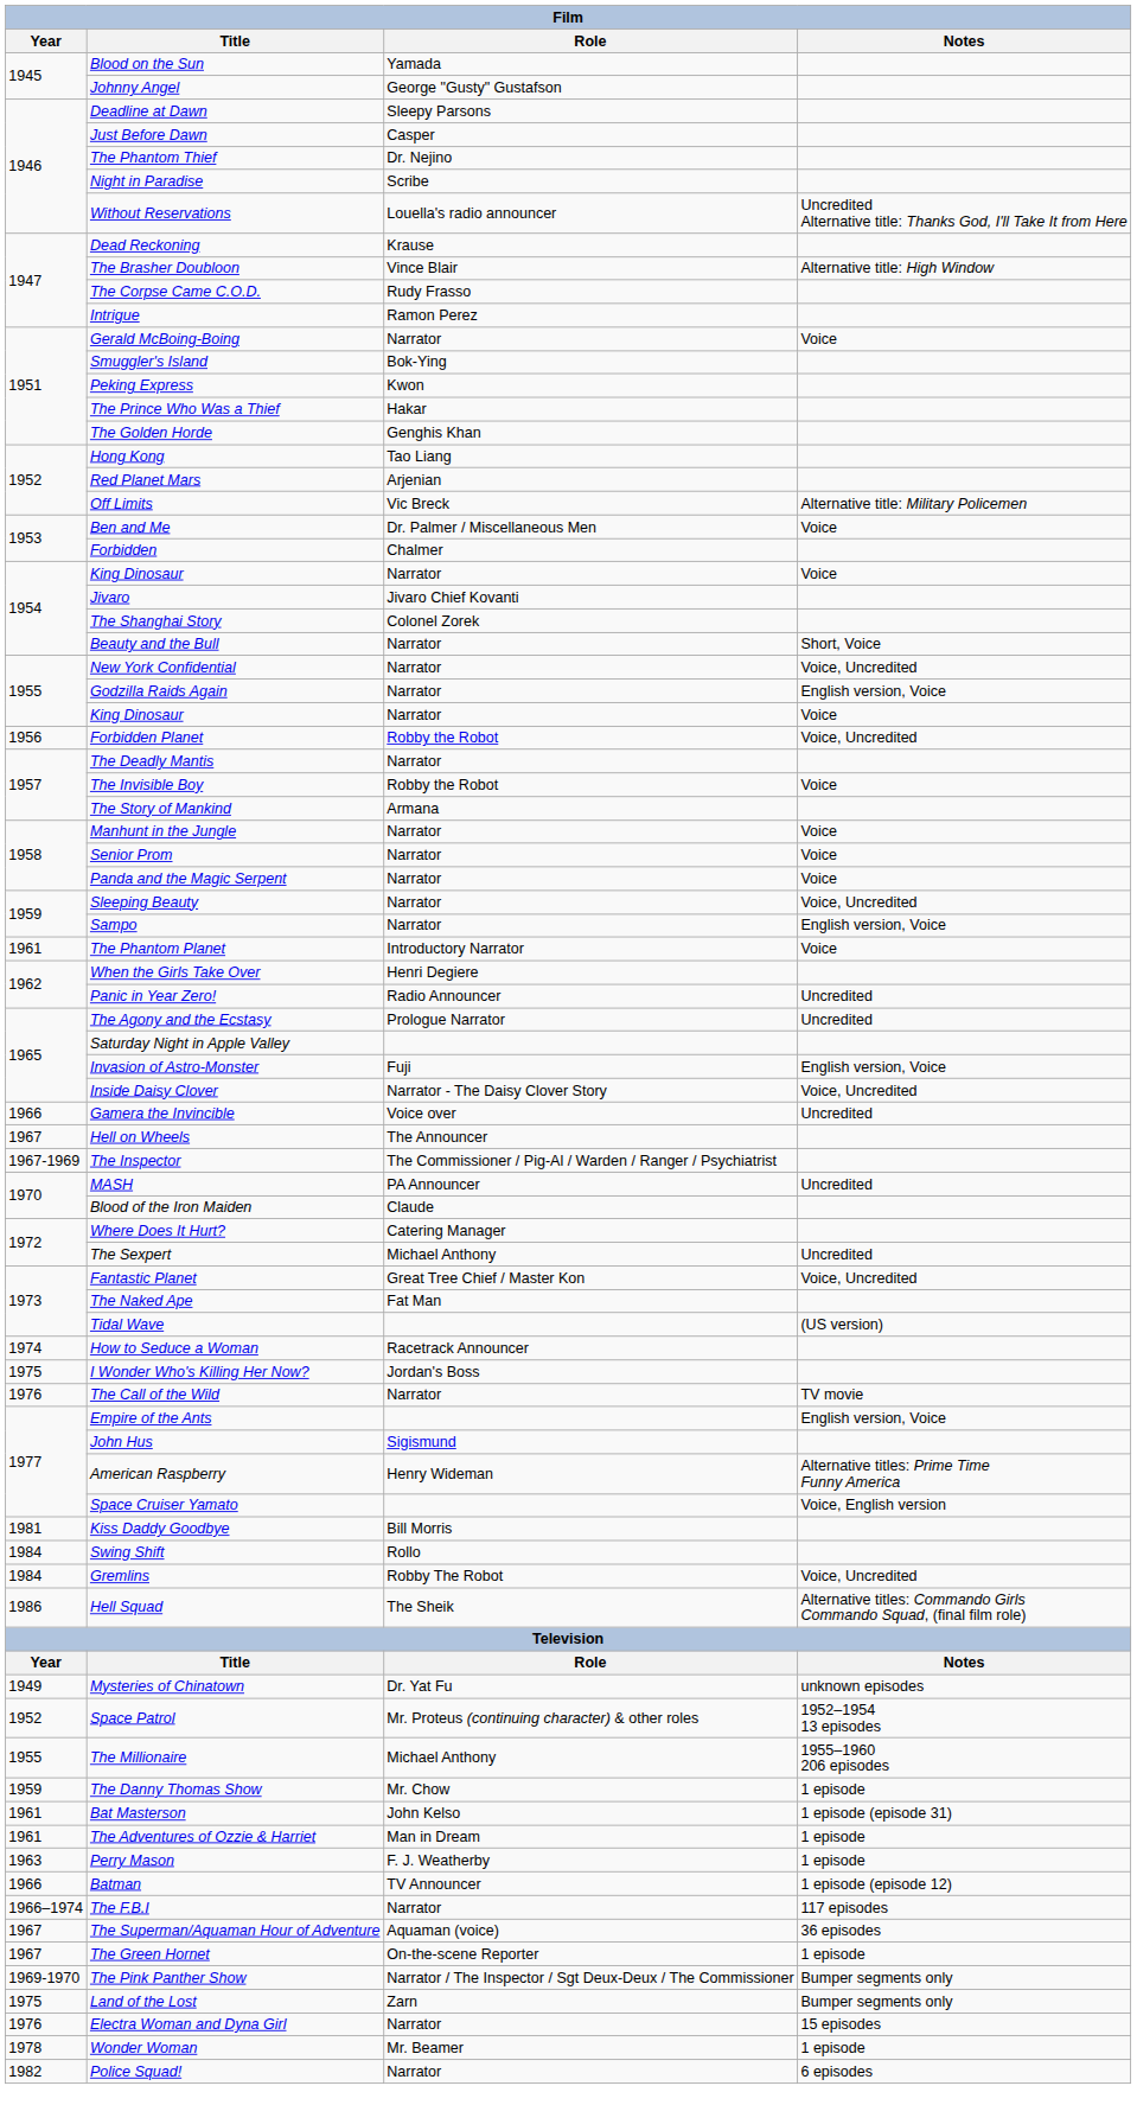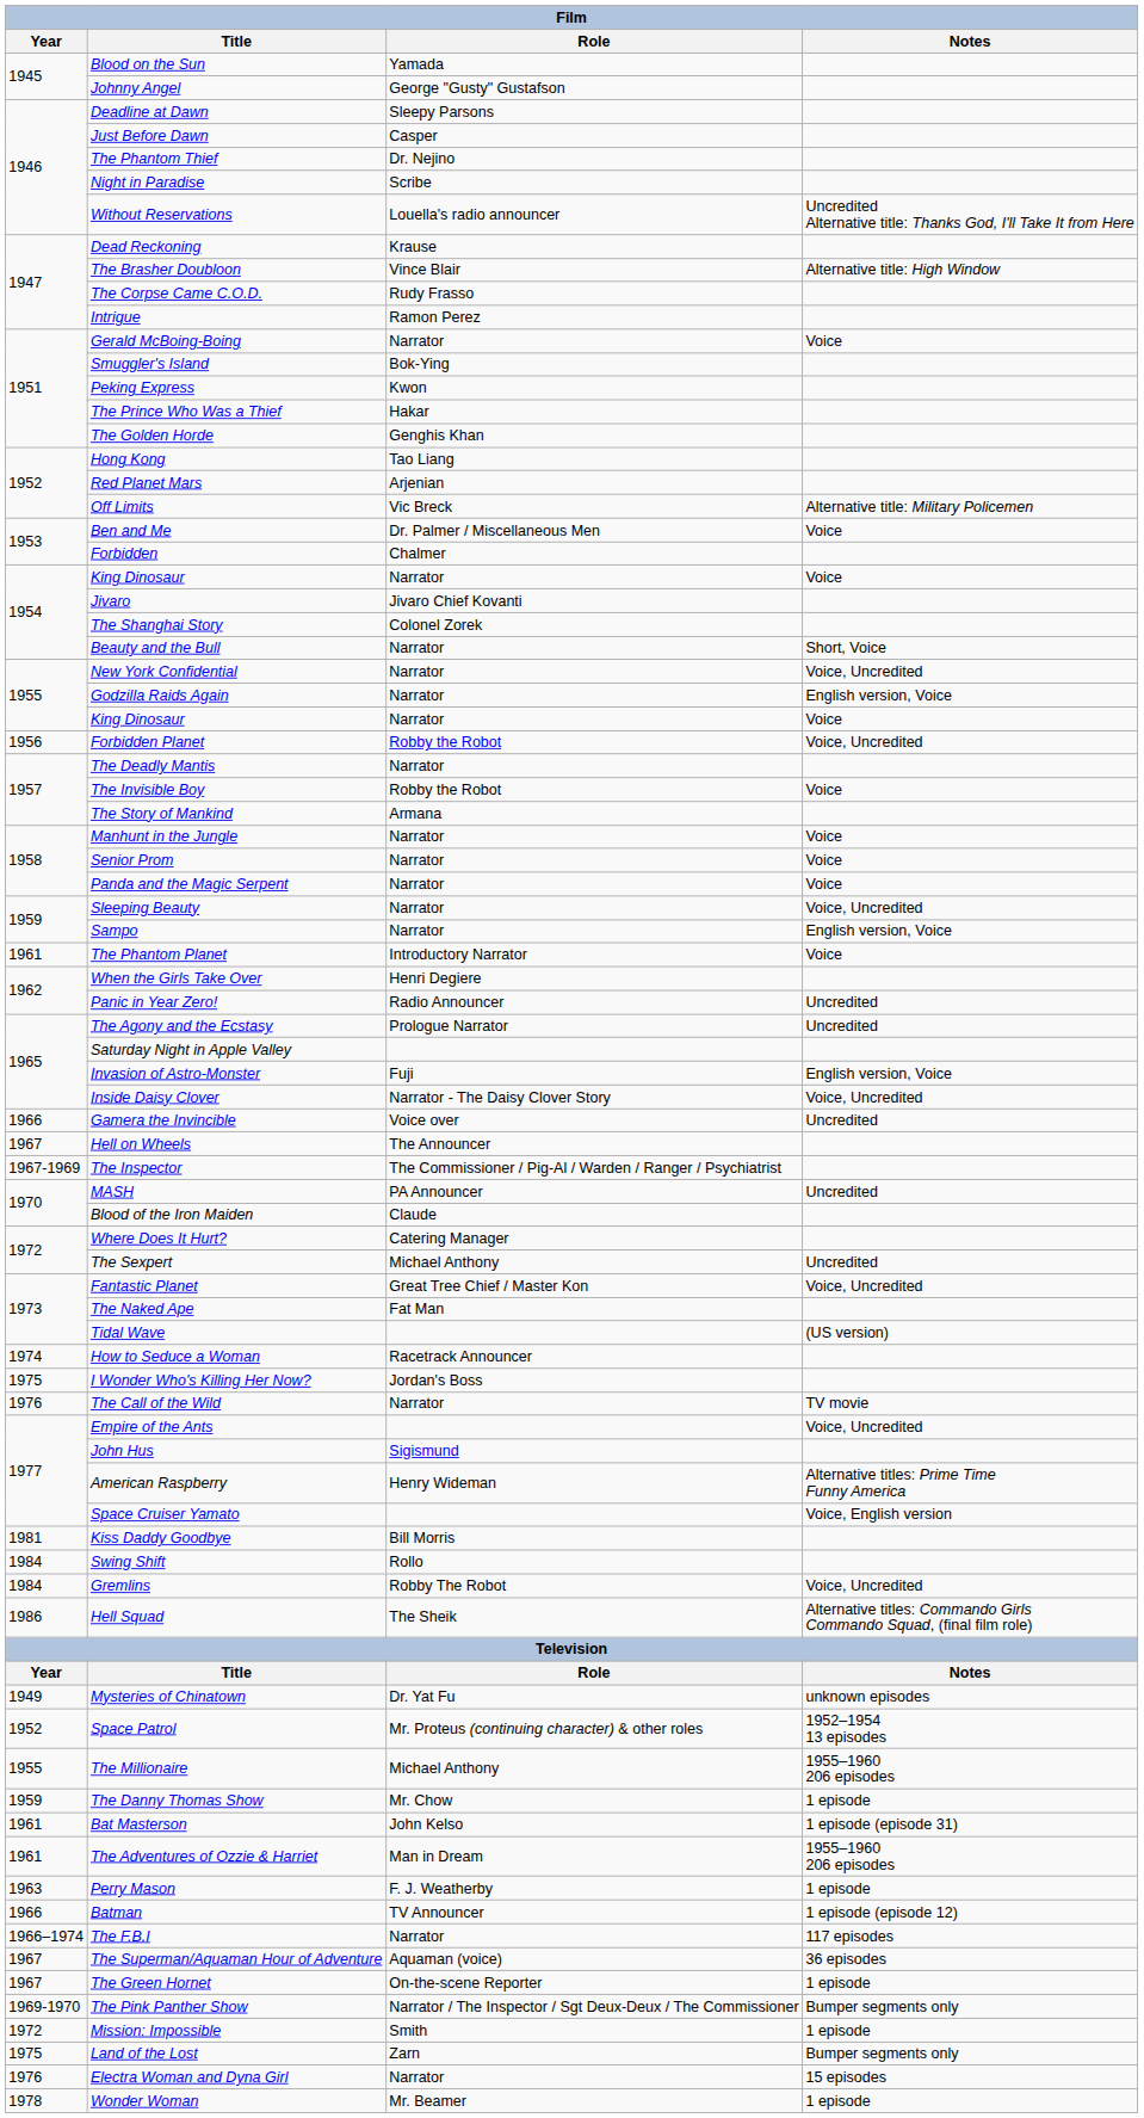Empire of the Ants | Notes: English version, Voice -> Voice, Uncredited
The Adventures of Ozzie & Harriet | Notes: 1 episode -> 1955–1960 206 episodes
+ row: 1972 | Mission: Impossible | Smith | 1 episode
- row: 1982 | Police Squad! | Narrator | 6 episodes
